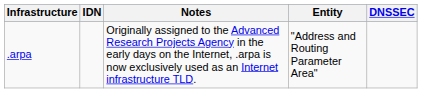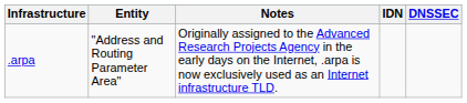columns swapped: Entity <-> IDN
